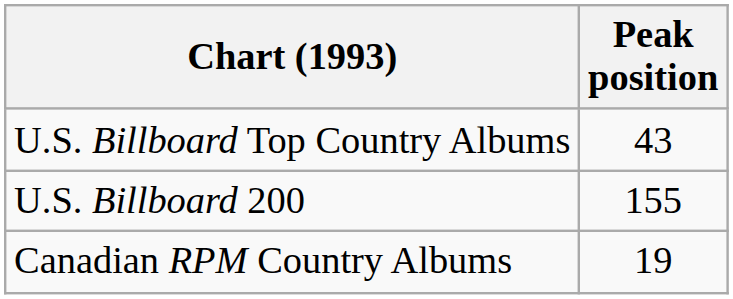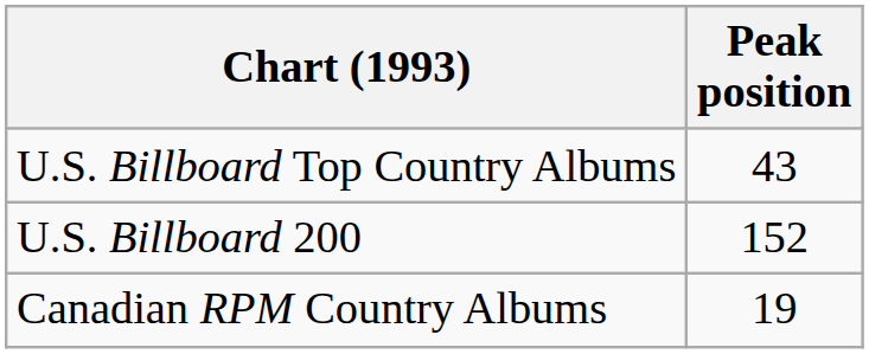U.S. Billboard 200 | Peak position: 155 -> 152
